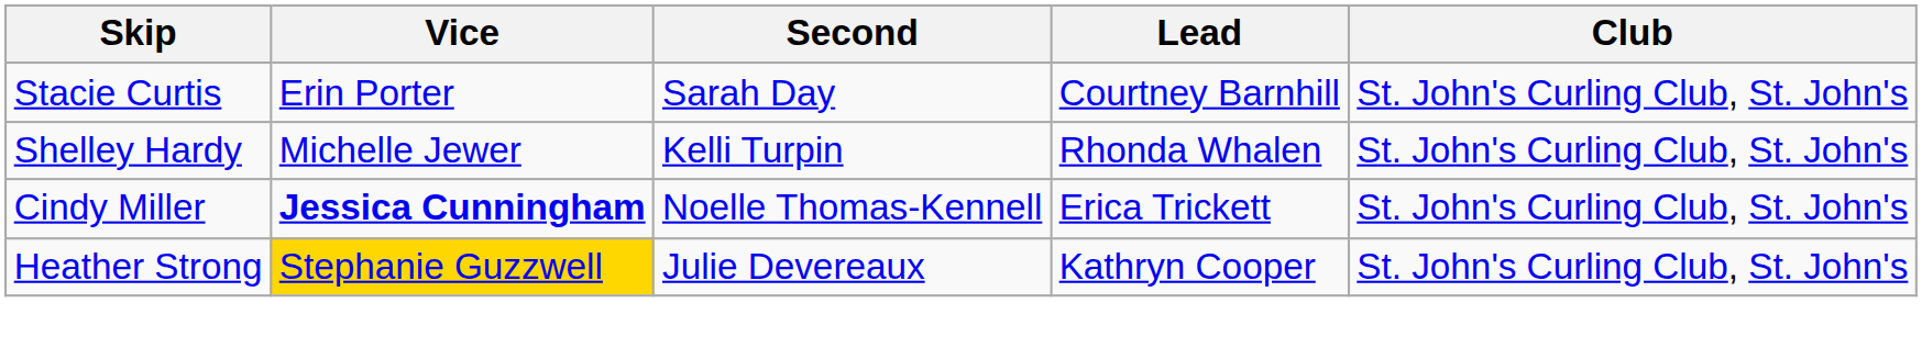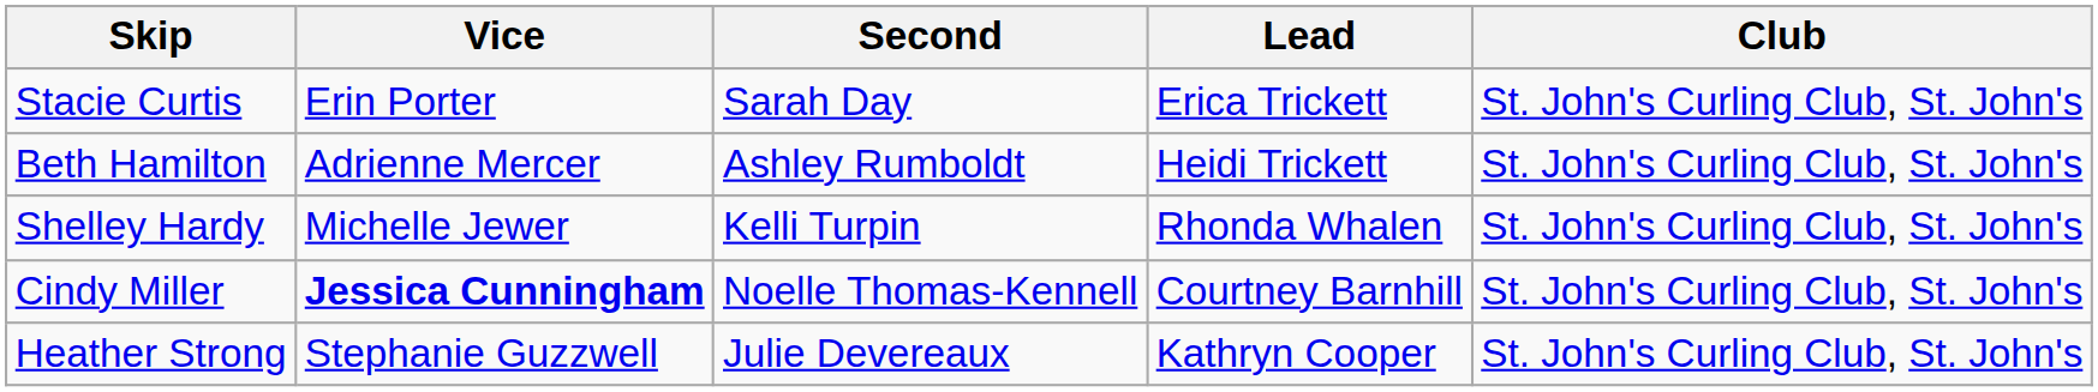Stacie Curtis | Lead: Courtney Barnhill -> Erica Trickett
+ row: Beth Hamilton | Adrienne Mercer | Ashley Rumboldt | Heidi Trickett | St. John's Curling Club, St. John's
Cindy Miller | Lead: Erica Trickett -> Courtney Barnhill
Heather Strong | Vice: gold background -> no background
